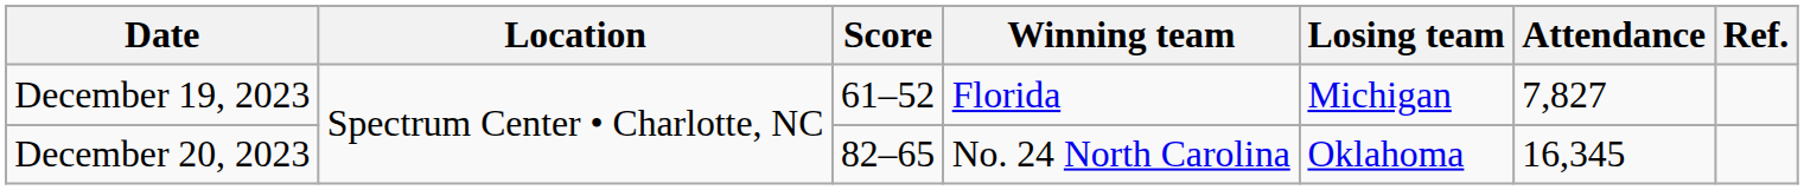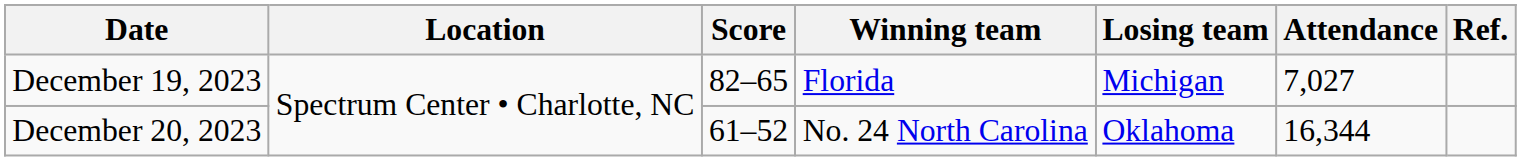December 19, 2023 | Score: 61–52 -> 82–65
December 19, 2023 | Attendance: 7,827 -> 7,027
December 20, 2023 | Score: 82–65 -> 61–52
December 20, 2023 | Attendance: 16,345 -> 16,344
